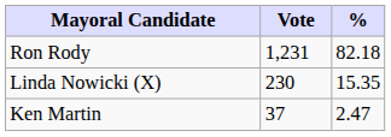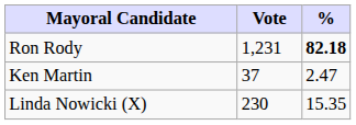Ron Rody | %: normal -> bold
rows swapped: Linda Nowicki (X) <-> Ken Martin
